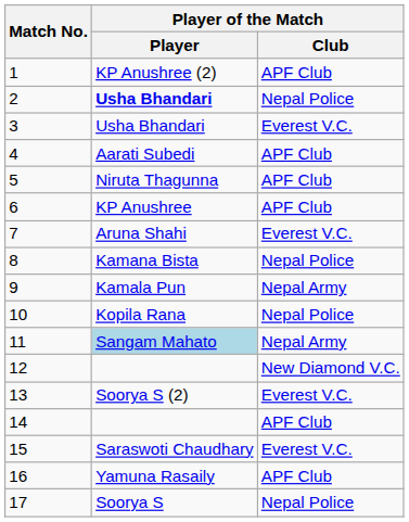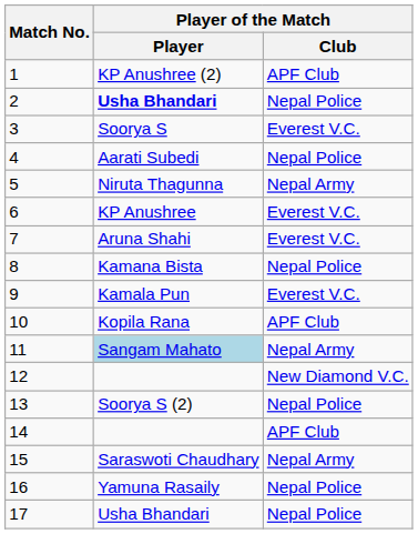3 | Player of the Match / Player: Usha Bhandari -> Soorya S
4 | Player of the Match / Club: APF Club -> Nepal Police
5 | Player of the Match / Club: APF Club -> Nepal Army
6 | Player of the Match / Club: APF Club -> Everest V.C.
9 | Player of the Match / Club: Nepal Army -> Everest V.C.
10 | Player of the Match / Club: Nepal Police -> APF Club
13 | Player of the Match / Club: Everest V.C. -> Nepal Police
15 | Player of the Match / Club: Everest V.C. -> Nepal Army
16 | Player of the Match / Club: APF Club -> Nepal Police
17 | Player of the Match / Player: Soorya S -> Usha Bhandari
